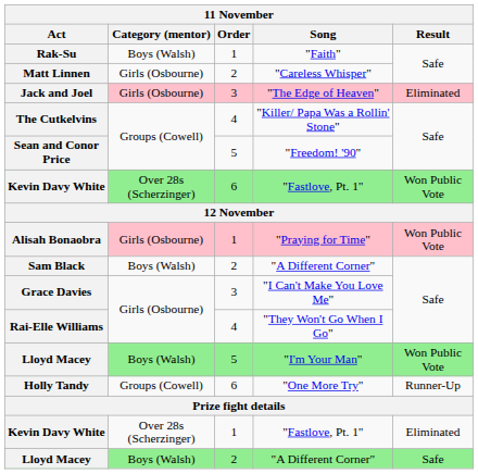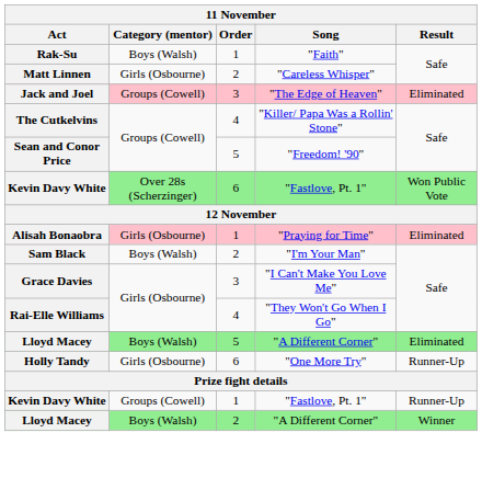Jack and Joel | Category (mentor): Girls (Osbourne) -> Groups (Cowell)
Alisah Bonaobra | Result: Won Public Vote -> Eliminated
Sam Black | Song: "A Different Corner" -> "I'm Your Man"
Lloyd Macey / 5 | Song: "I'm Your Man" -> "A Different Corner"
Lloyd Macey / 5 | Result: Won Public Vote -> Eliminated
Holly Tandy | Category (mentor): Groups (Cowell) -> Girls (Osbourne)
Kevin Davy White / 1 | Category (mentor): Over 28s (Scherzinger) -> Groups (Cowell)
Kevin Davy White / 1 | Result: Eliminated -> Runner-Up
Lloyd Macey / 2 | Result: Safe -> Winner
